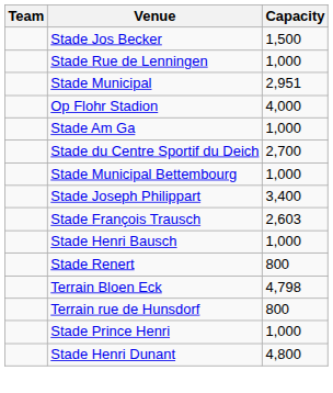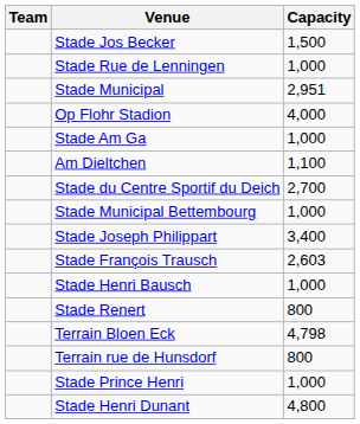+ row: Am Dieltchen | 1,100
